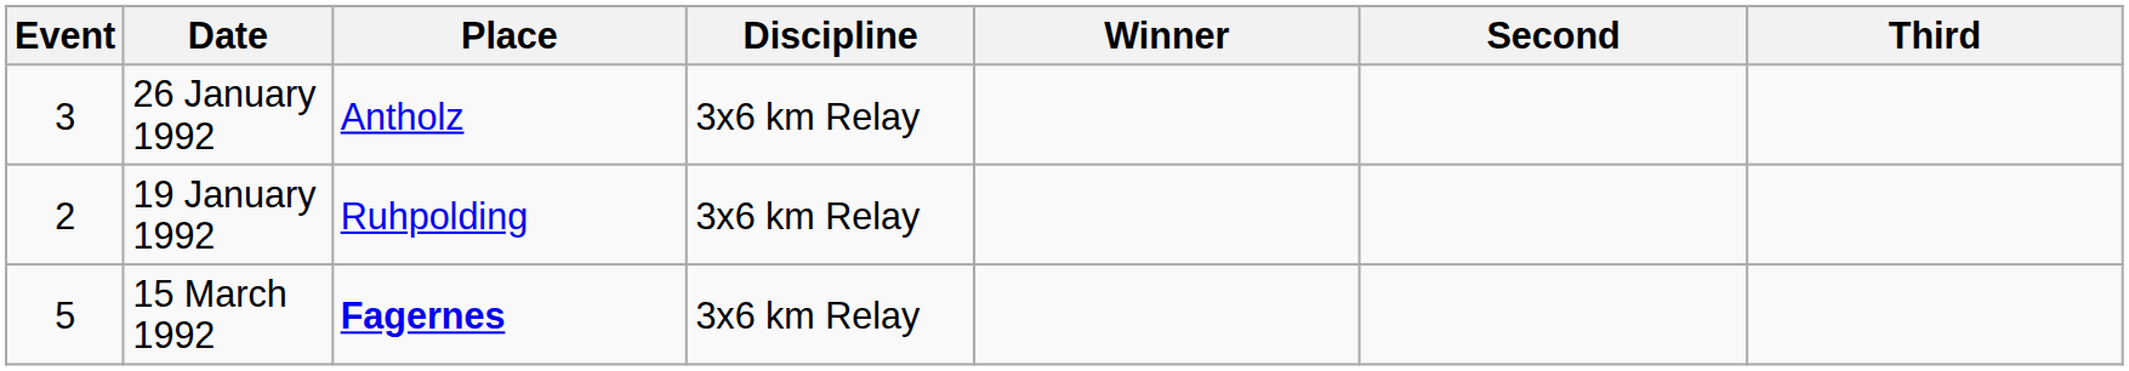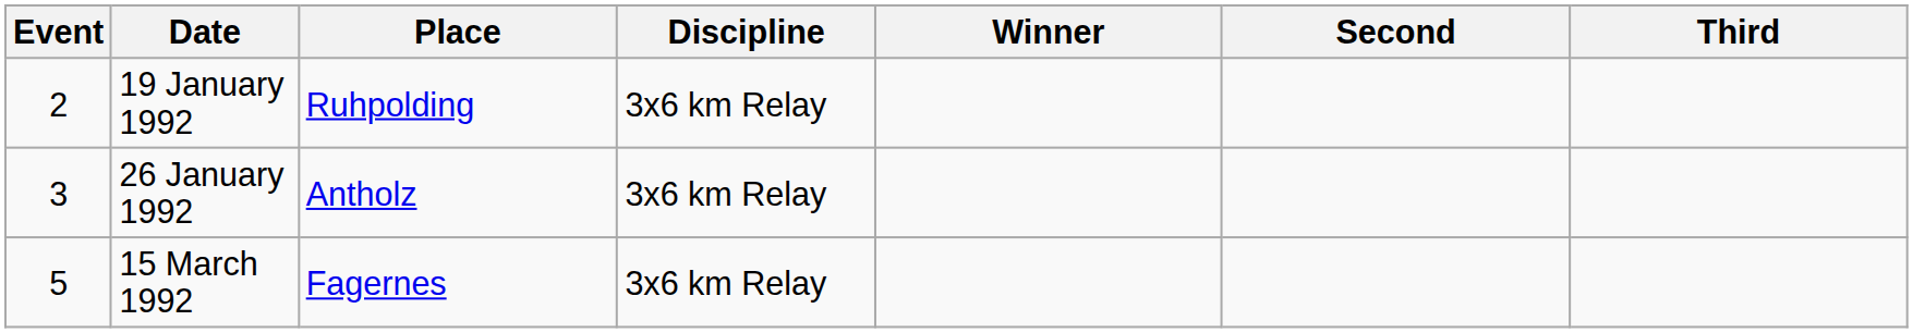rows swapped: 19 January 1992 <-> 26 January 1992
15 March 1992 | Place: bold -> normal
